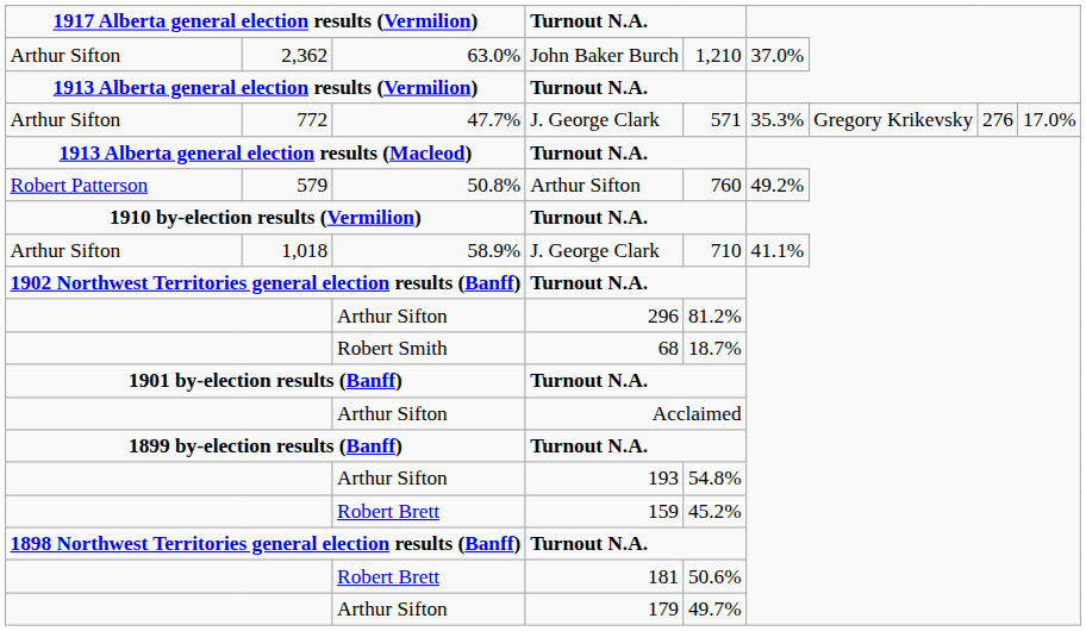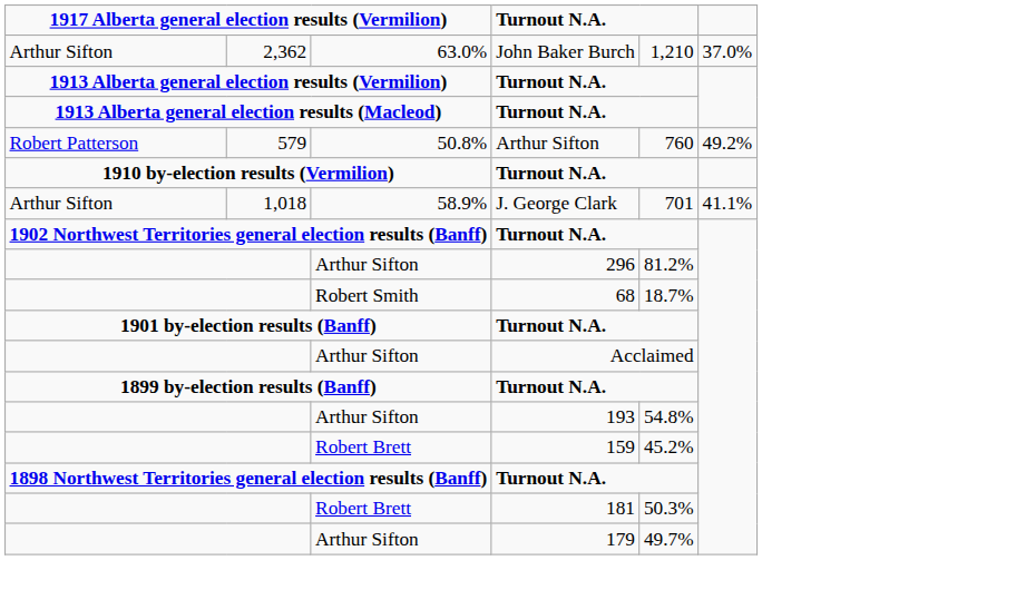- row: Arthur Sifton | 772 | 47.7% | J. George Clark | 571 | 35.3% | Gregory Krikevsky | 276 | 17.0%
58.9% | column 5: 710 -> 701
Robert Brett / 181 | column 5: 50.6% -> 50.3%
